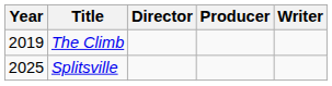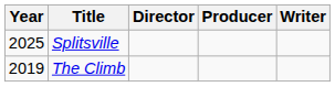rows swapped: The Climb <-> Splitsville
